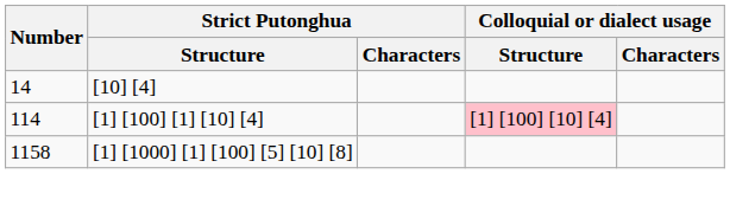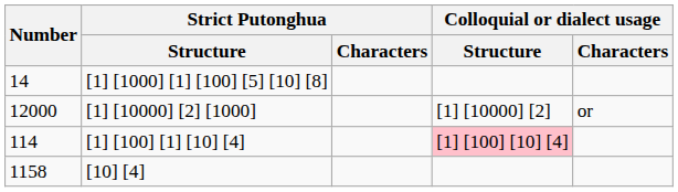14 | Strict Putonghua / Structure: [10] [4] -> [1] [1000] [1] [100] [5] [10] [8]
+ row: 12000 | [1] [10000] [2] [1000] | [1] [10000] [2] | or
1158 | Strict Putonghua / Structure: [1] [1000] [1] [100] [5] [10] [8] -> [10] [4]
